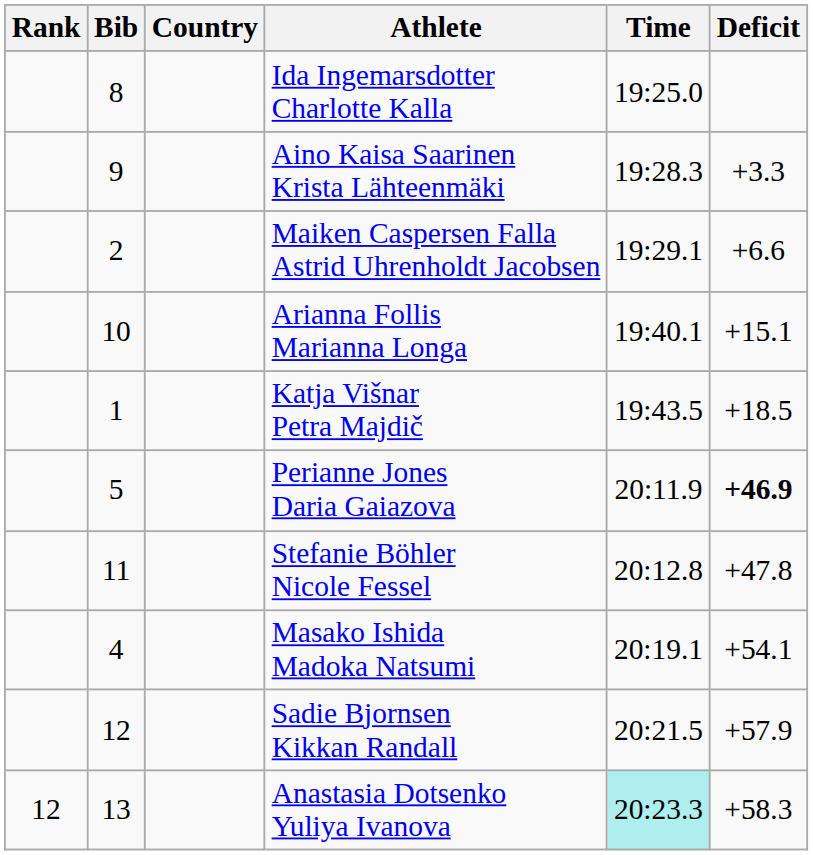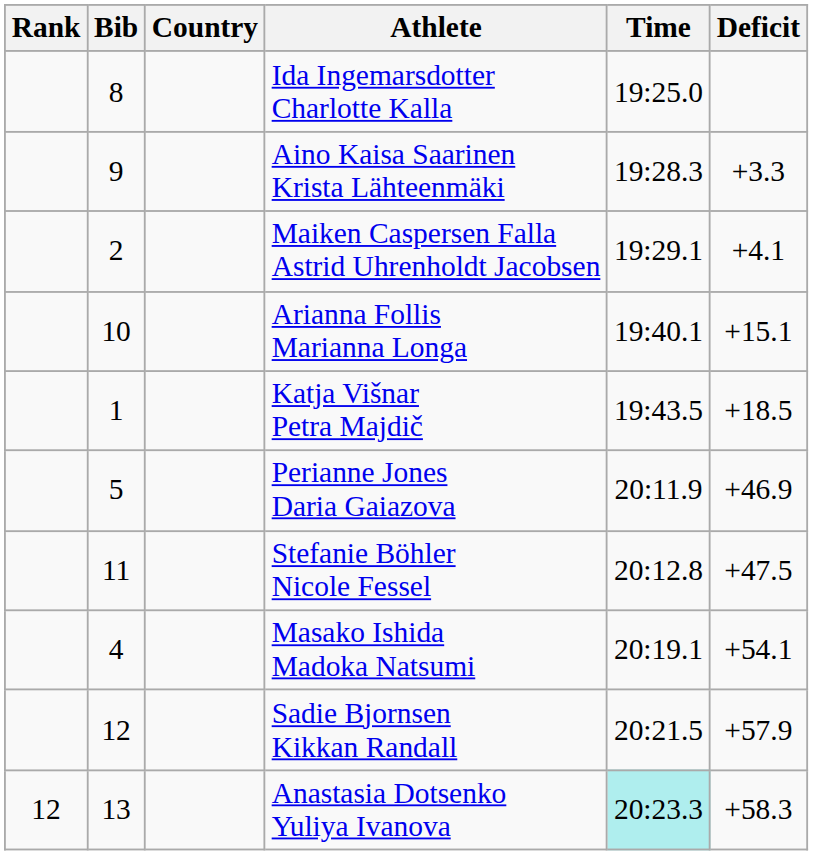Maiken Caspersen Falla Astrid Uhrenholdt Jacobsen | Deficit: +6.6 -> +4.1
Perianne Jones Daria Gaiazova | Deficit: bold -> normal
Stefanie Böhler Nicole Fessel | Deficit: +47.8 -> +47.5
